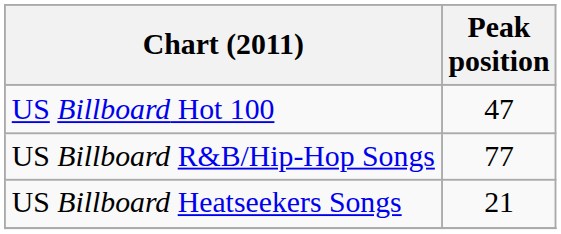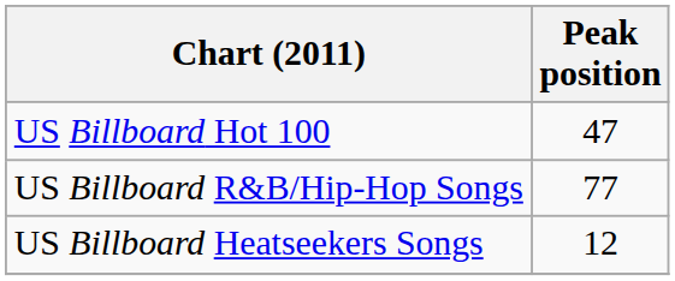US Billboard Heatseekers Songs | Peak position: 21 -> 12
